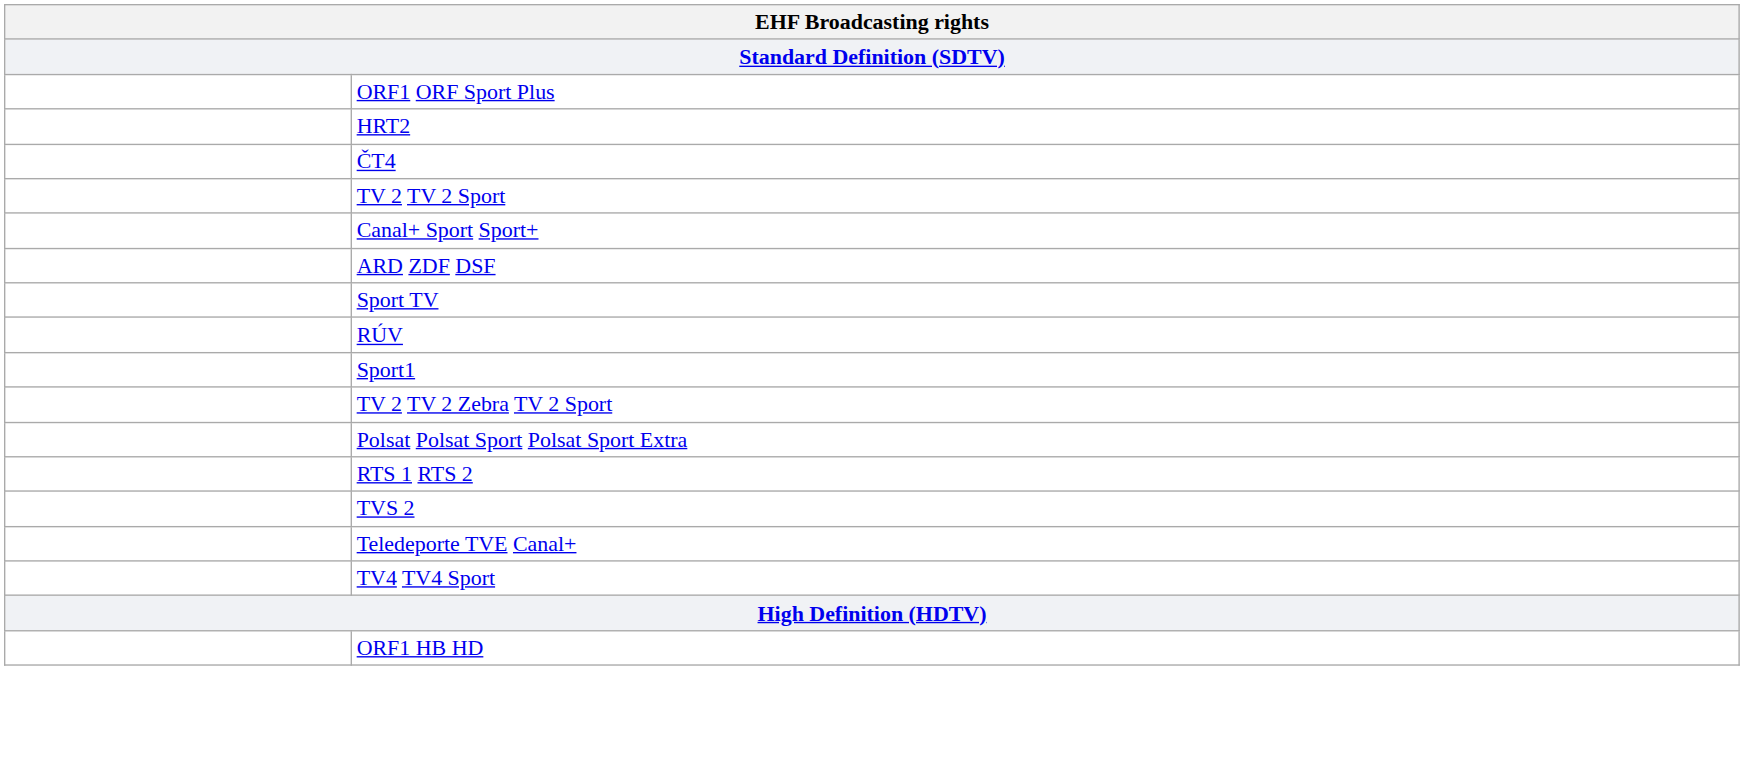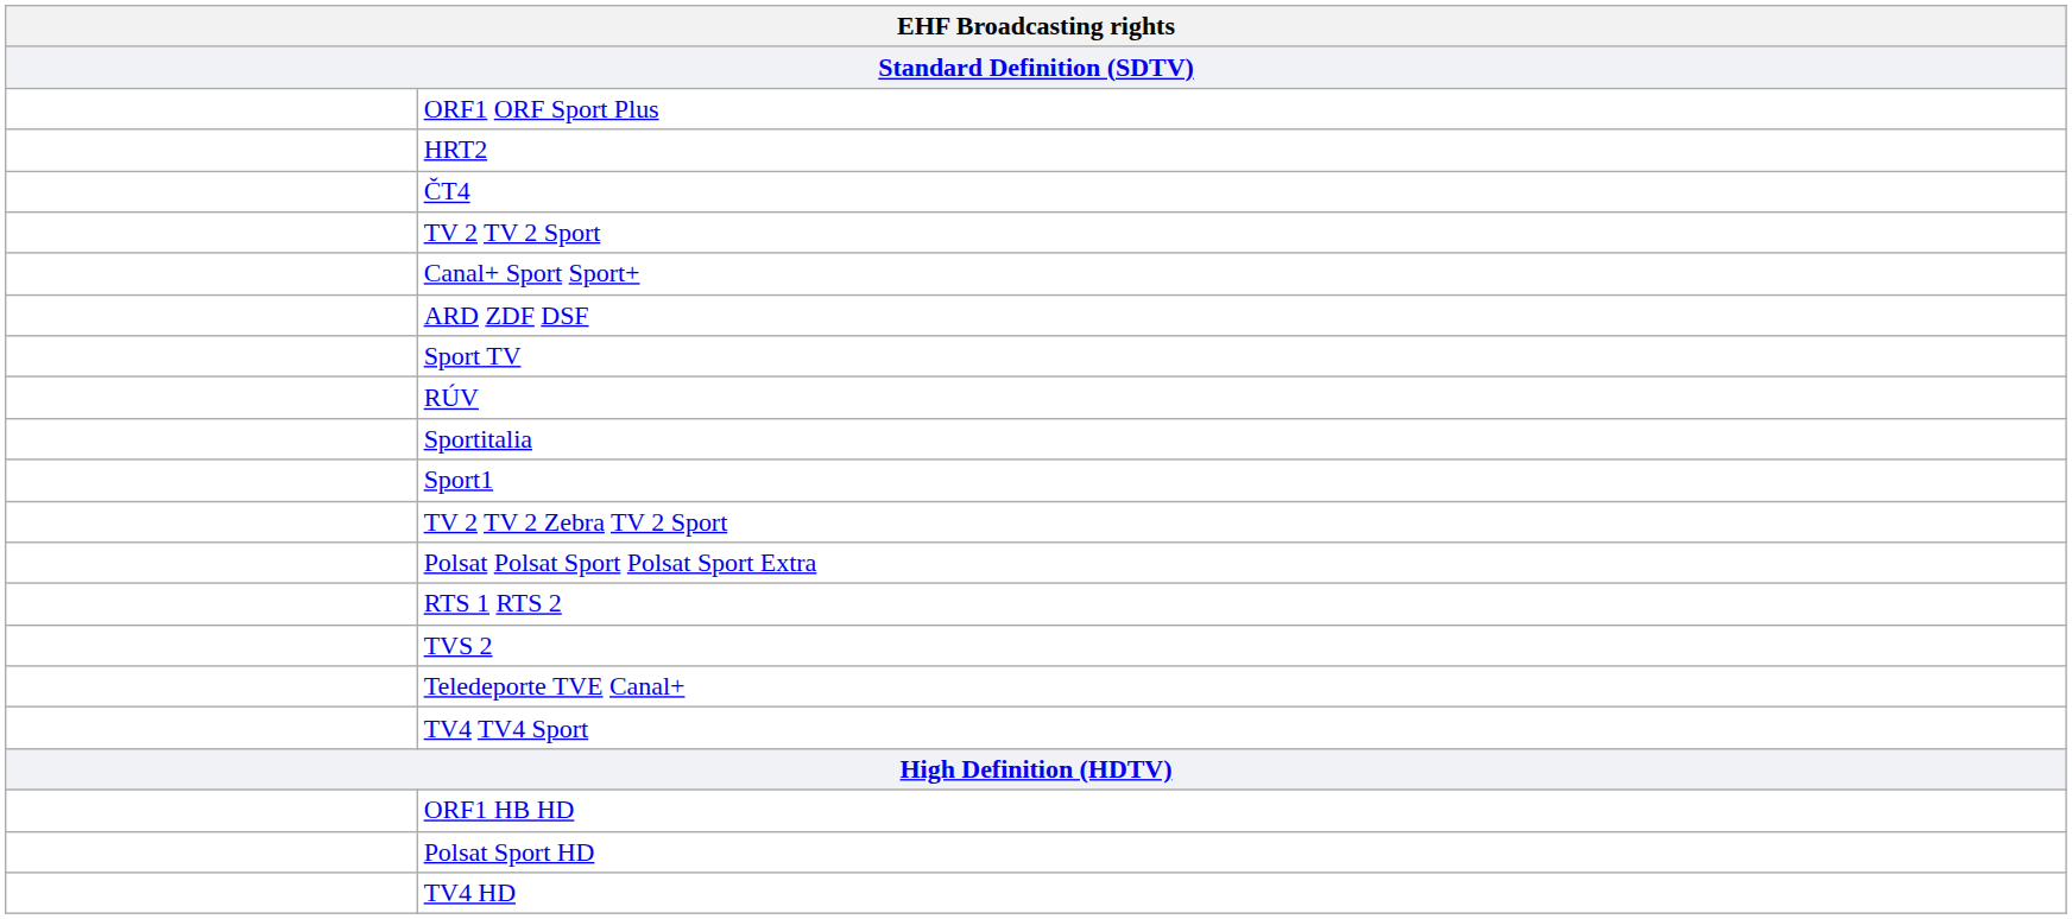+ row: Sportitalia
+ row: Polsat Sport HD
+ row: TV4 HD
